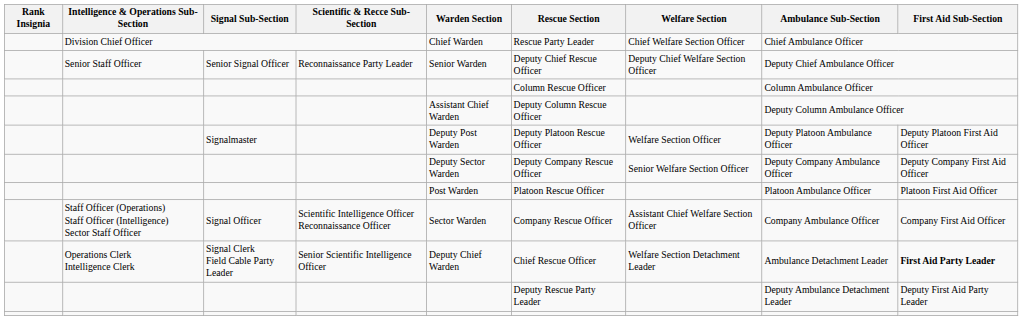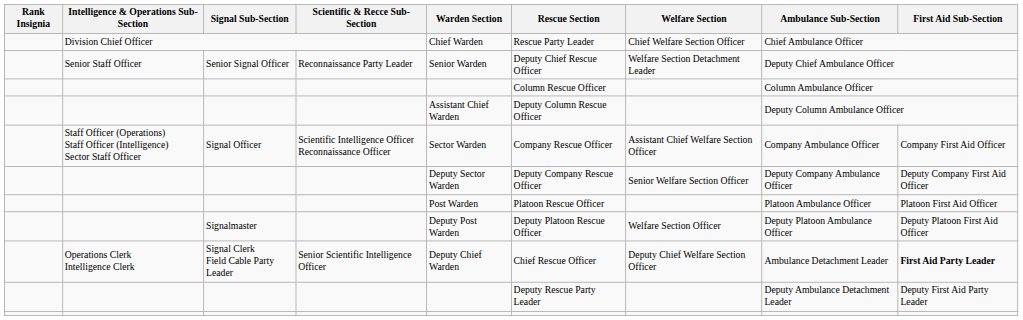Senior Signal Officer | Welfare Section: Deputy Chief Welfare Section Officer -> Welfare Section Detachment Leader
rows swapped: Signal Officer <-> Signalmaster
Signal Clerk Field Cable Party Leader | Welfare Section: Welfare Section Detachment Leader -> Deputy Chief Welfare Section Officer
